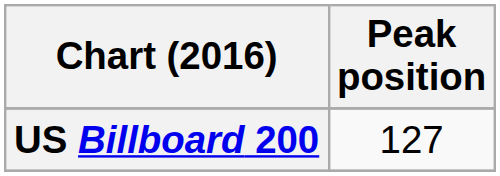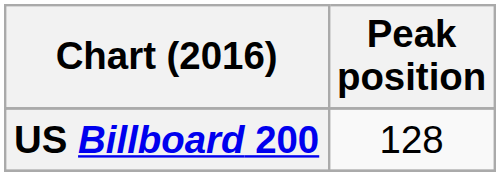US Billboard 200 | Peak position: 127 -> 128
